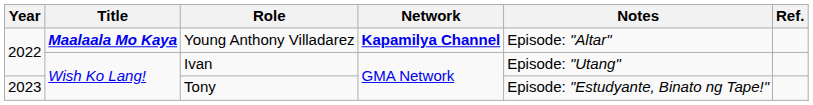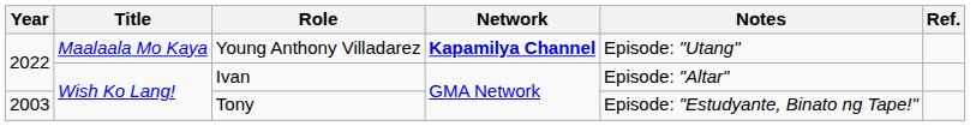Young Anthony Villadarez | Title: bold -> normal
Young Anthony Villadarez | Notes: Episode: "Altar" -> Episode: "Utang"
Ivan | Notes: Episode: "Utang" -> Episode: "Altar"
Tony | Year: 2023 -> 2003
